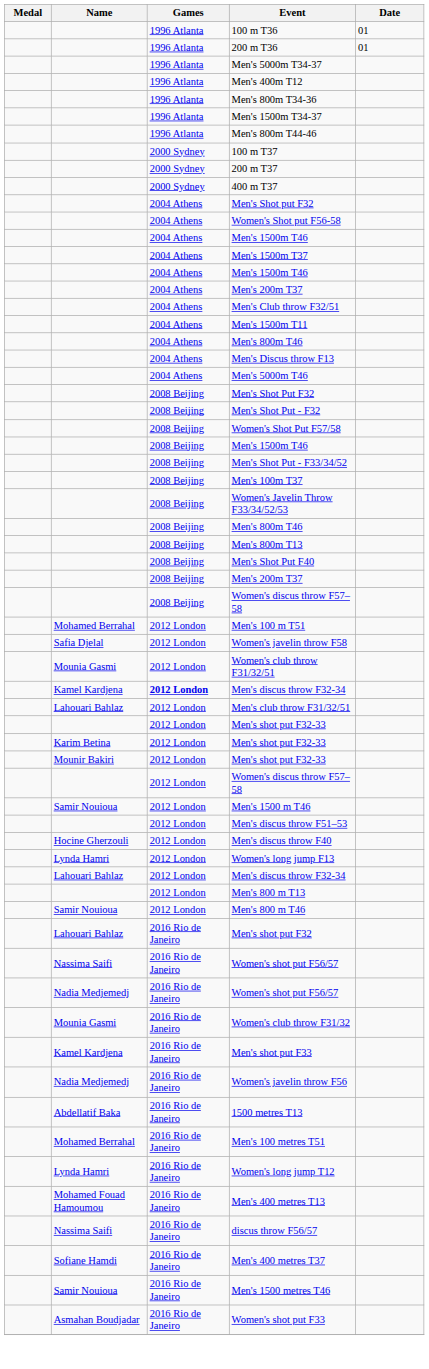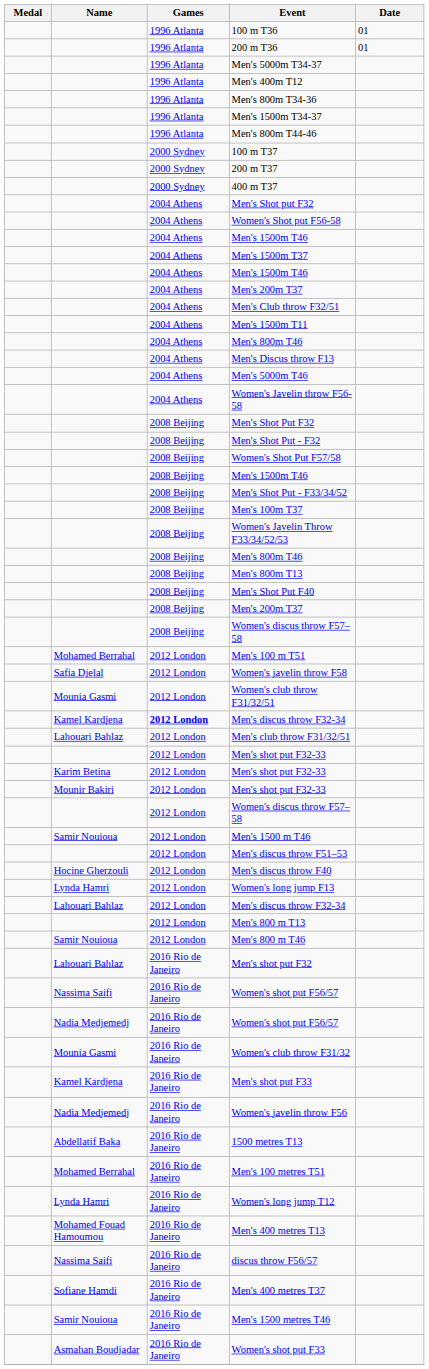+ row: 2004 Athens | Women's Javelin throw F56-58
